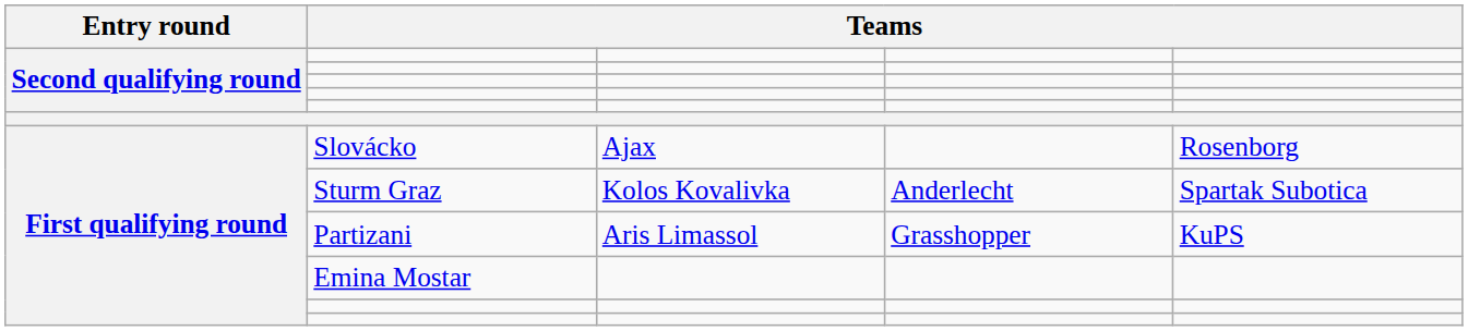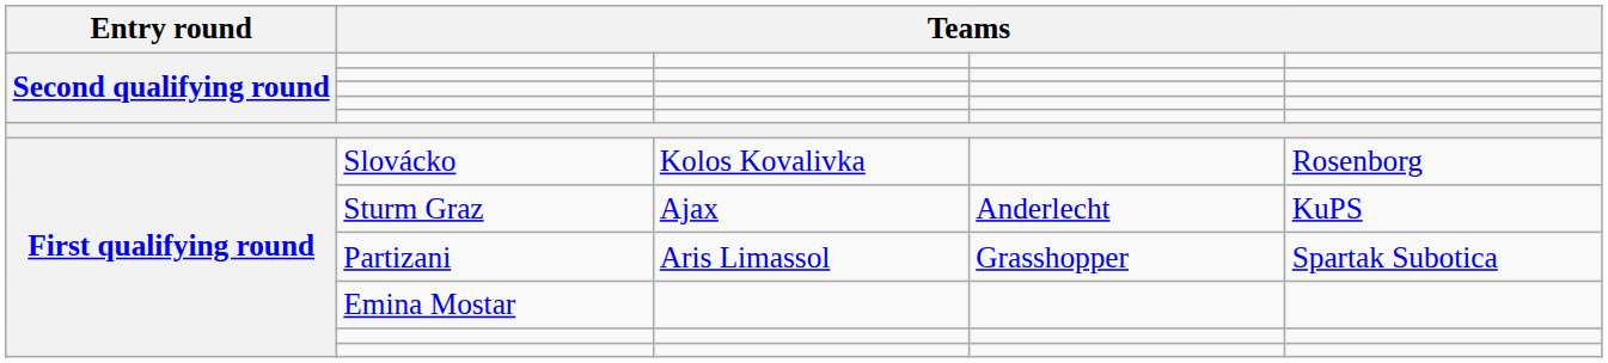Slovácko | column 3: Ajax -> Kolos Kovalivka
Sturm Graz | column 3: Kolos Kovalivka -> Ajax
Sturm Graz | column 5: Spartak Subotica -> KuPS
Partizani | column 5: KuPS -> Spartak Subotica
